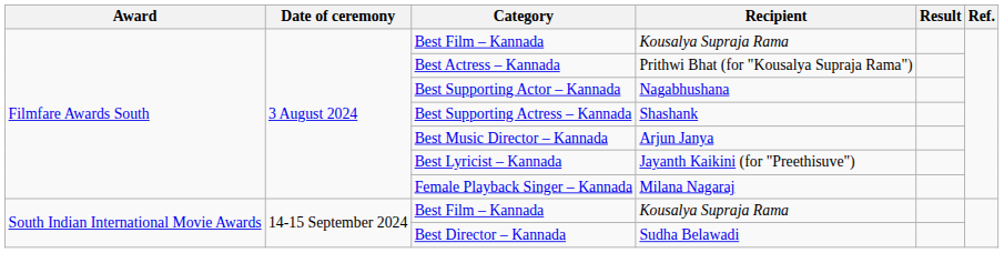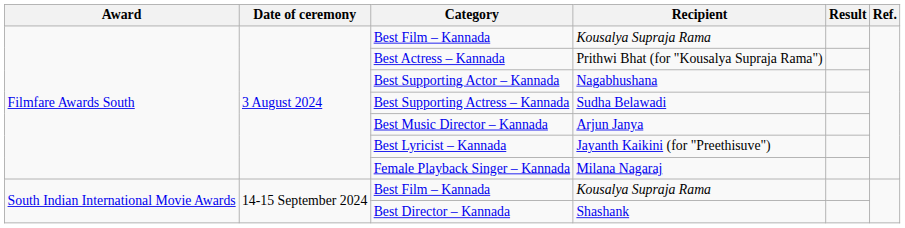Best Supporting Actress – Kannada | Recipient: Shashank -> Sudha Belawadi
Best Director – Kannada | Recipient: Sudha Belawadi -> Shashank
